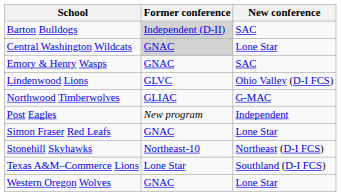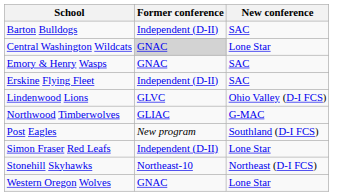Barton Bulldogs | Former conference: lightgrey background -> no background
+ row: Erskine Flying Fleet | Independent (D-II) | SAC
Post Eagles | New conference: Independent -> Southland (D-I FCS)
Simon Fraser Red Leafs | Former conference: GNAC -> Independent (D-II)
- row: Texas A&M–Commerce Lions | Lone Star | Southland (D-I FCS)
